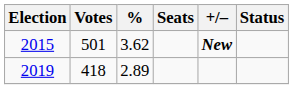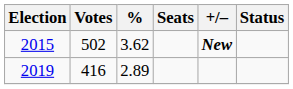2015 | Votes: 501 -> 502
2019 | Votes: 418 -> 416
